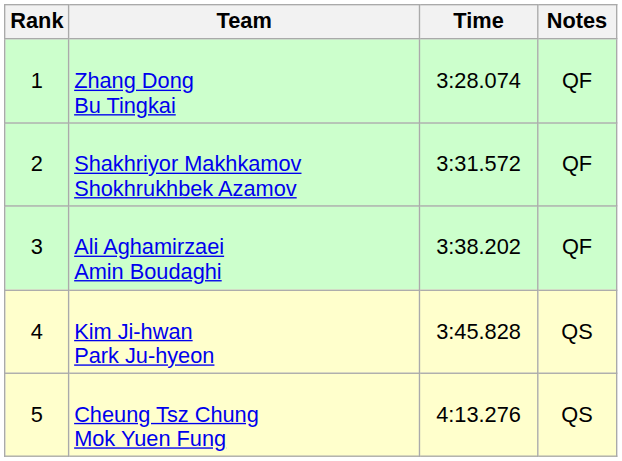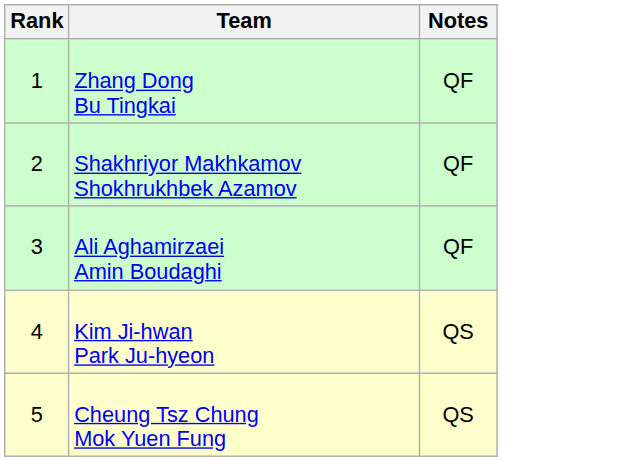- column: Time | 3:28.074 | 3:31.572 | 3:38.202 | 3:45.828 | 4:13.276
